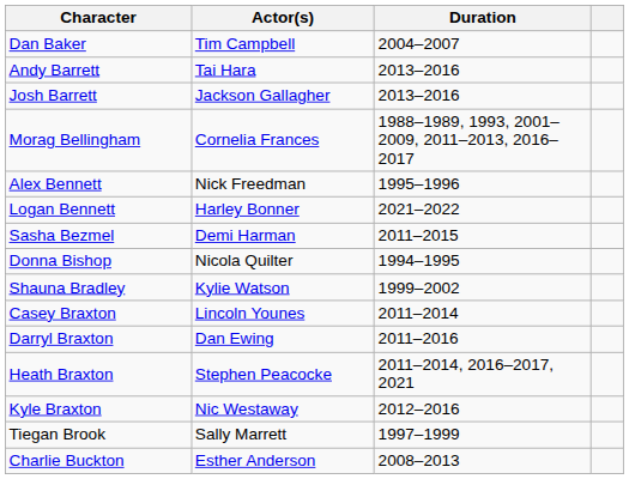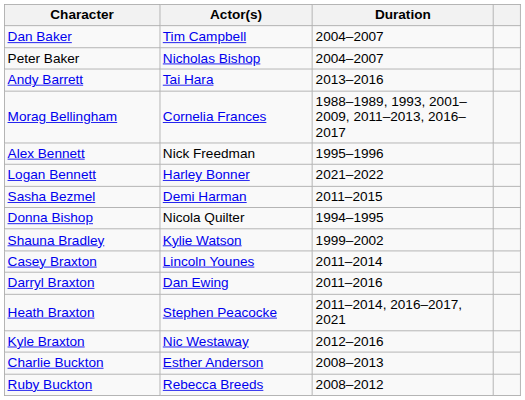+ row: Peter Baker | Nicholas Bishop | 2004–2007
- row: Josh Barrett | Jackson Gallagher | 2013–2016
- row: Tiegan Brook | Sally Marrett | 1997–1999
+ row: Ruby Buckton | Rebecca Breeds | 2008–2012
